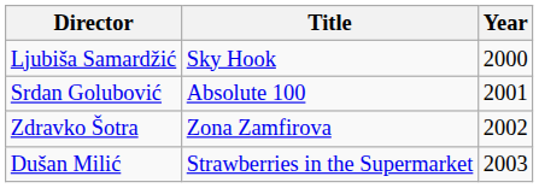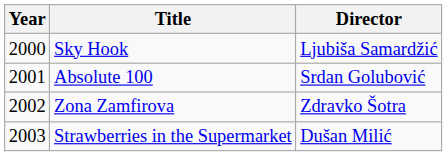columns swapped: Year <-> Director
